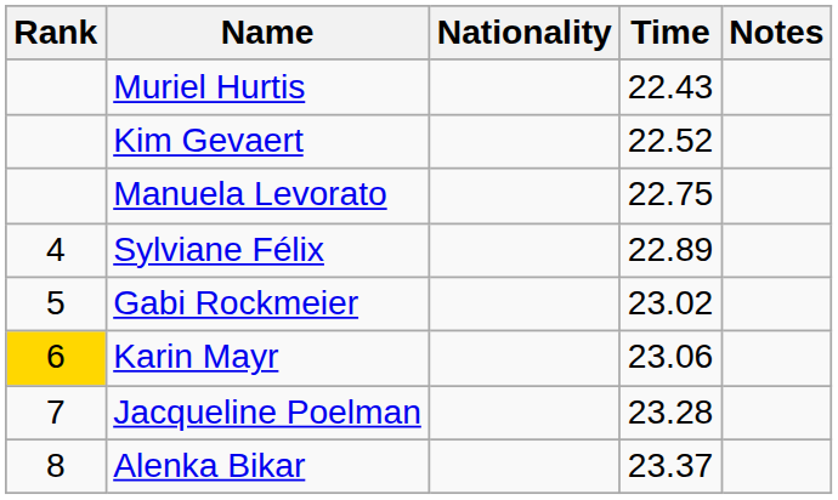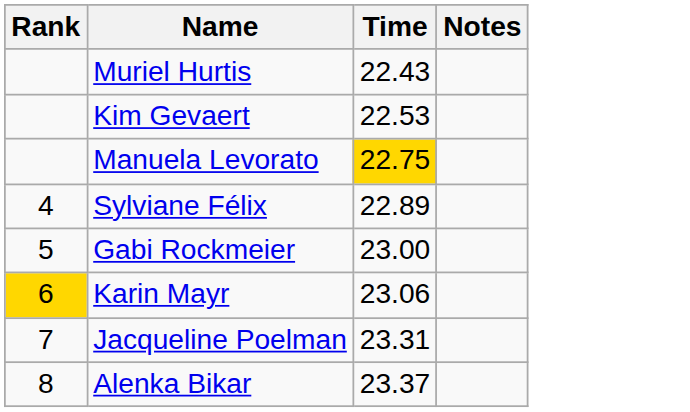- column: Nationality
Kim Gevaert | Time: 22.52 -> 22.53
Manuela Levorato | Time: no background -> gold background
Gabi Rockmeier | Time: 23.02 -> 23.00
Jacqueline Poelman | Time: 23.28 -> 23.31
